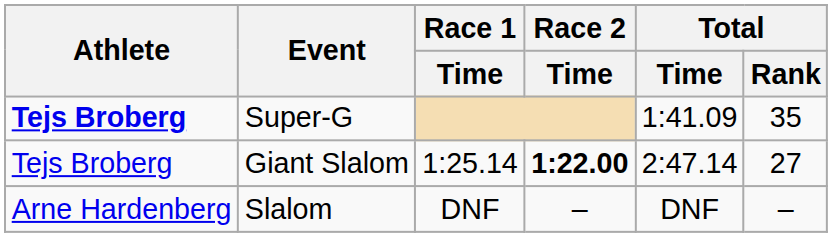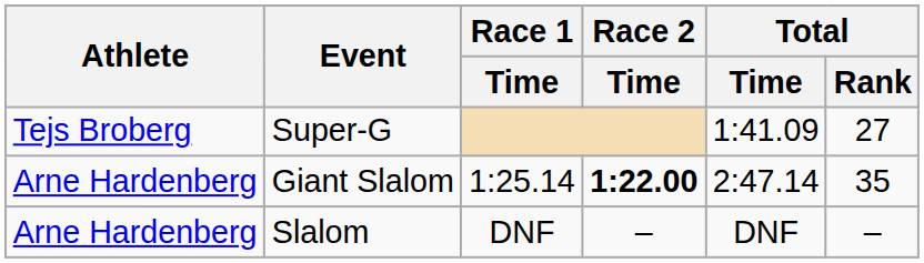Super-G | Athlete: bold -> normal
Super-G | Total / Rank: 35 -> 27
Giant Slalom | Athlete: Tejs Broberg -> Arne Hardenberg
Giant Slalom | Total / Rank: 27 -> 35
